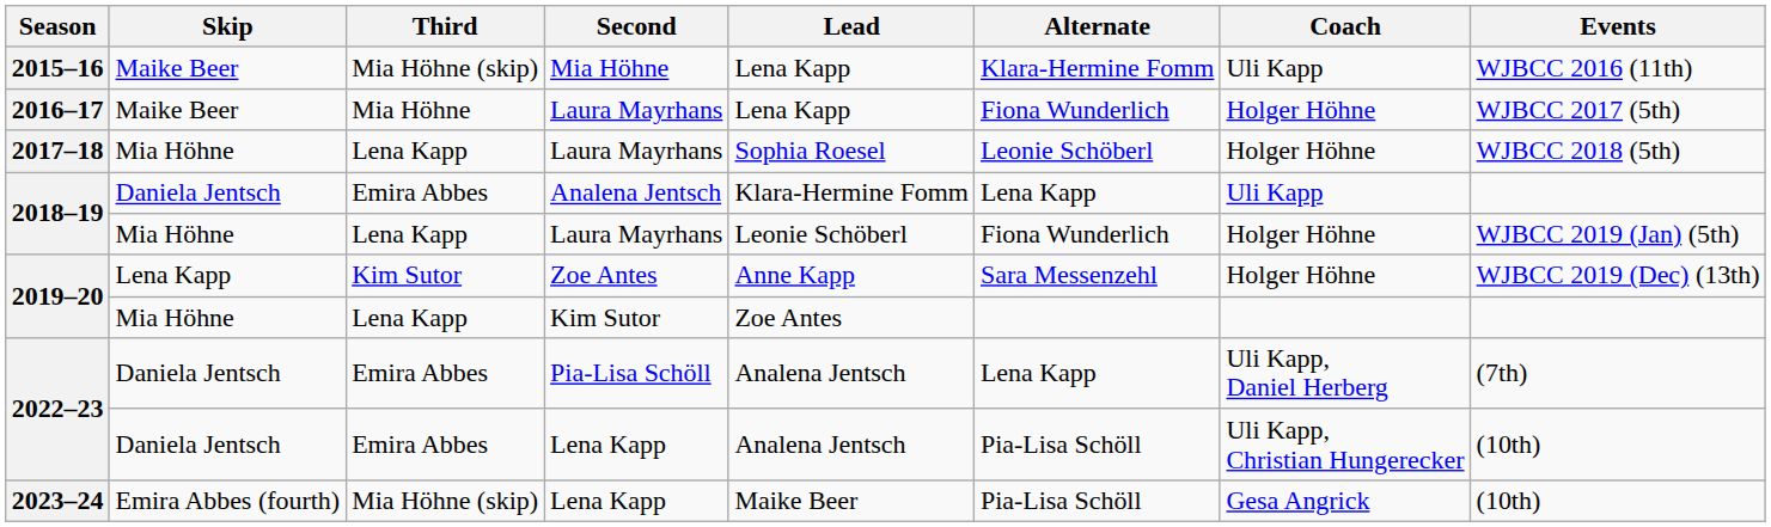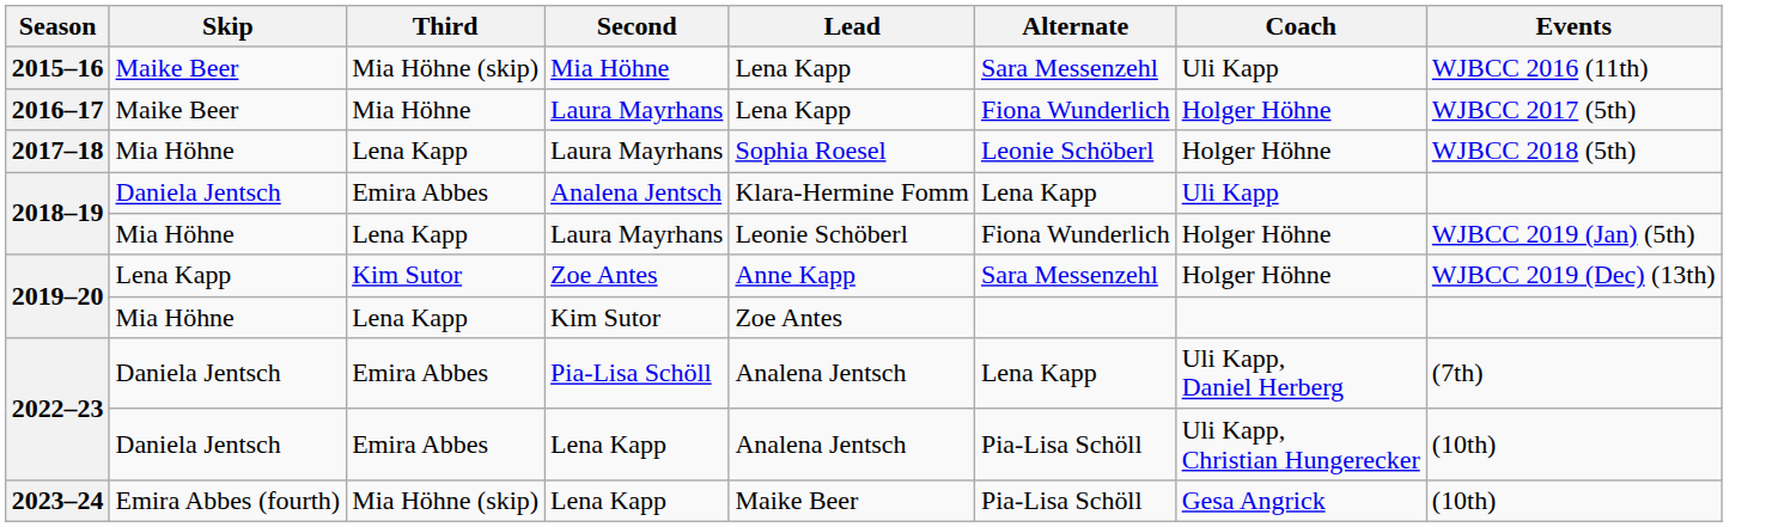2015–16 | Alternate: Klara-Hermine Fomm -> Sara Messenzehl
